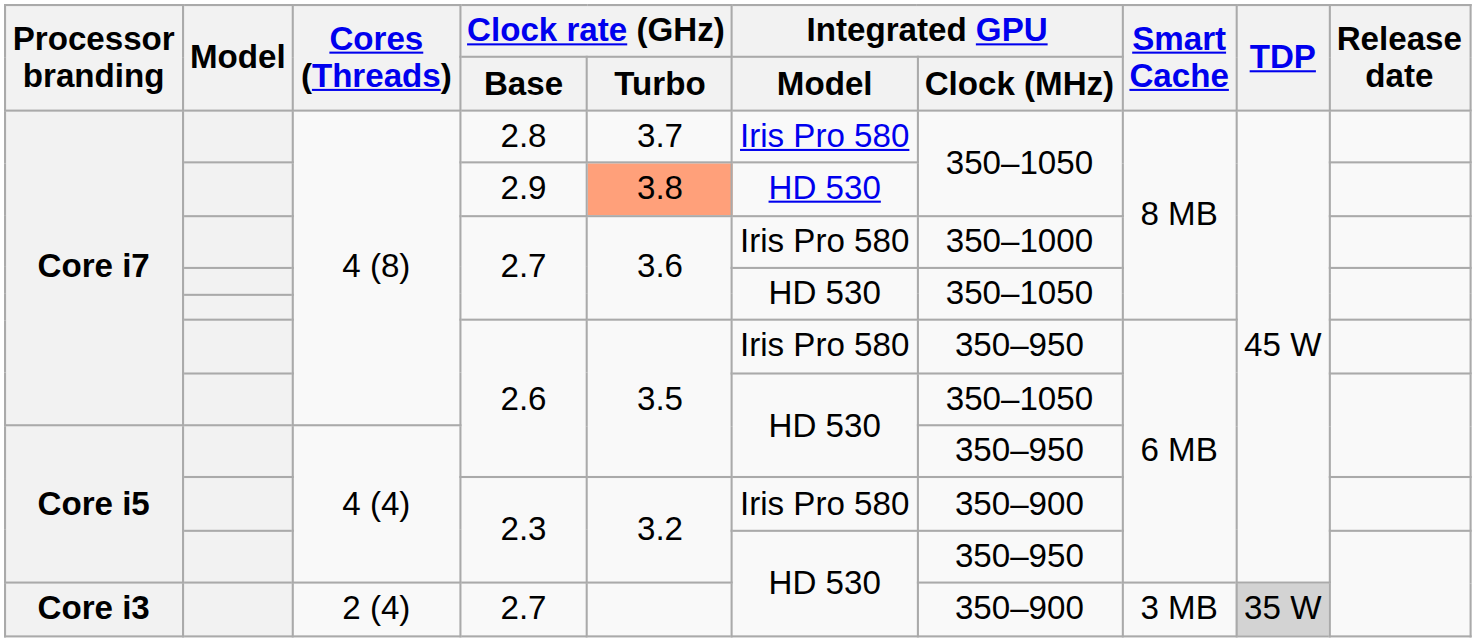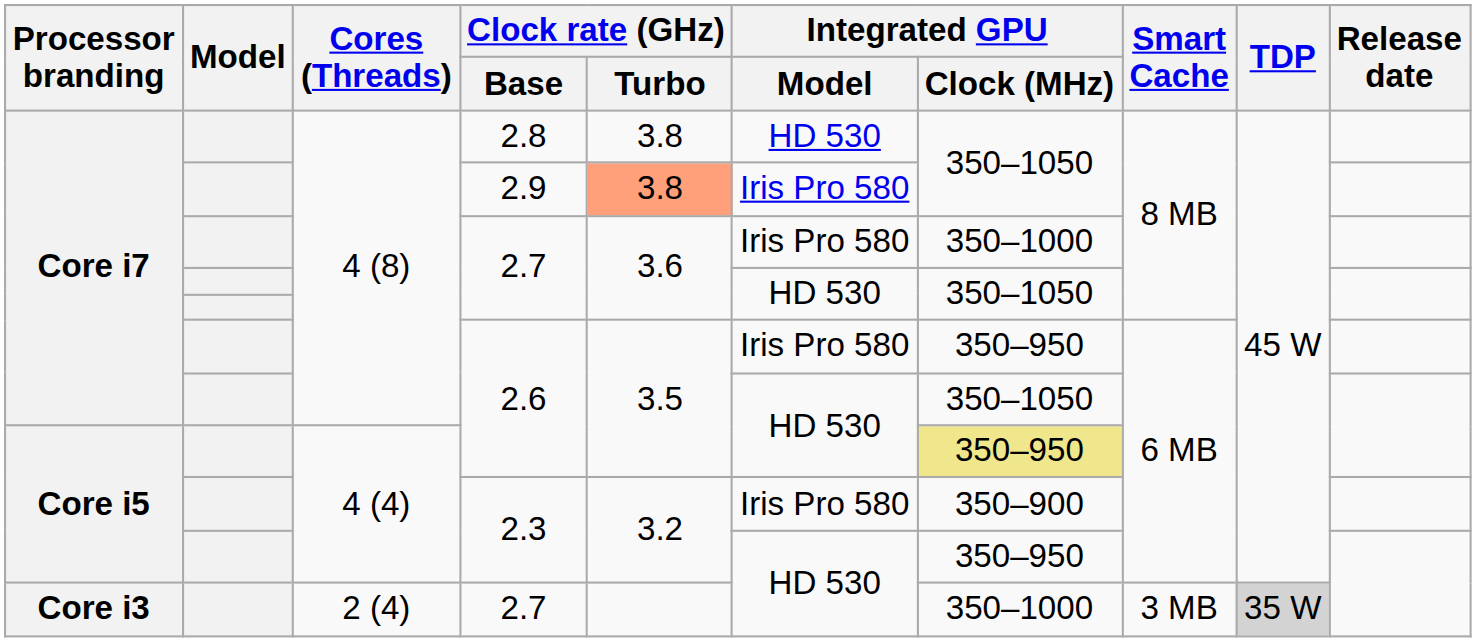2.8 | Clock rate (GHz) / Turbo: 3.7 -> 3.8
2.8 | Integrated GPU / Model: Iris Pro 580 -> HD 530
2.9 | Integrated GPU / Model: HD 530 -> Iris Pro 580
Core i5 / 2.6 | Integrated GPU / Clock (MHz): no background -> khaki background
Core i3 / 2.7 | Integrated GPU / Clock (MHz): 350–900 -> 350–1000
